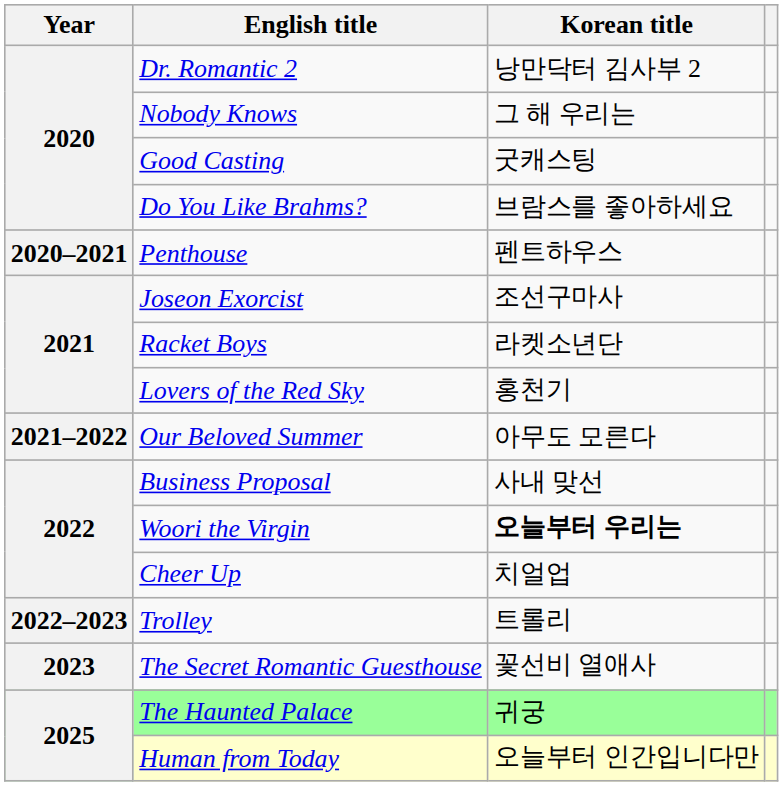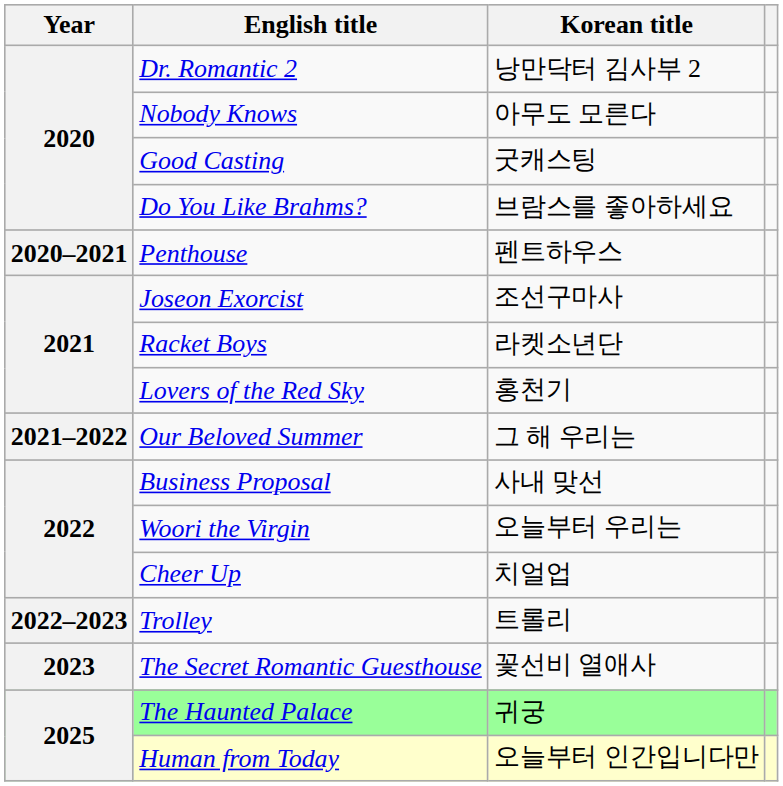Nobody Knows | Korean title: 그 해 우리는 -> 아무도 모른다
Our Beloved Summer | Korean title: 아무도 모른다 -> 그 해 우리는
Woori the Virgin | Korean title: bold -> normal
